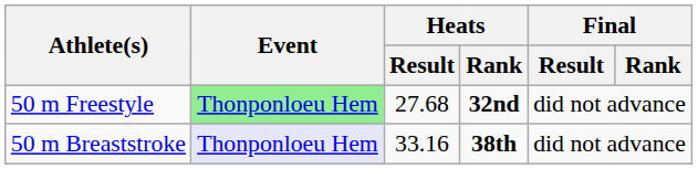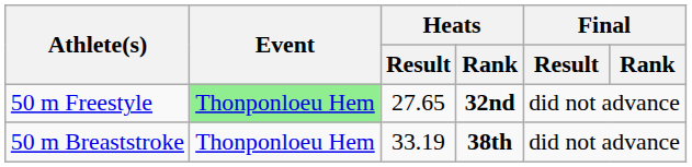50 m Freestyle | Heats / Result: 27.68 -> 27.65
50 m Breaststroke | Event: lavender background -> no background
50 m Breaststroke | Heats / Result: 33.16 -> 33.19
